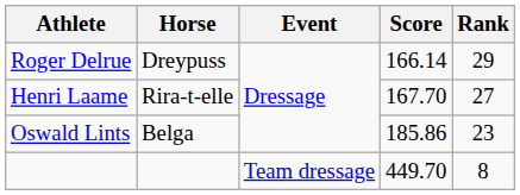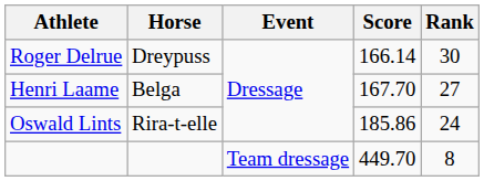Roger Delrue | Rank: 29 -> 30
Henri Laame | Horse: Rira-t-elle -> Belga
Oswald Lints | Horse: Belga -> Rira-t-elle
Oswald Lints | Rank: 23 -> 24
